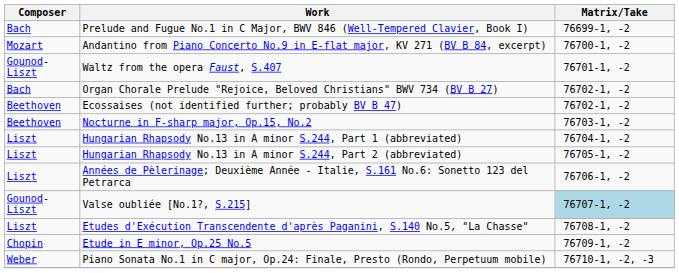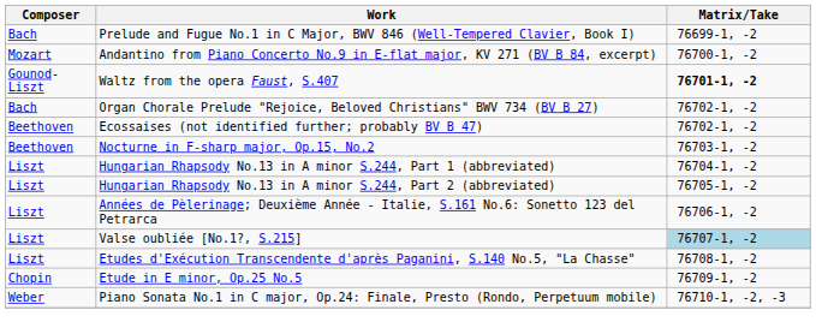Waltz from the opera Faust, S.407 | Matrix/Take: normal -> bold
Valse oubliée [No.1?, S.215] | Composer: Gounod-Liszt -> Liszt
